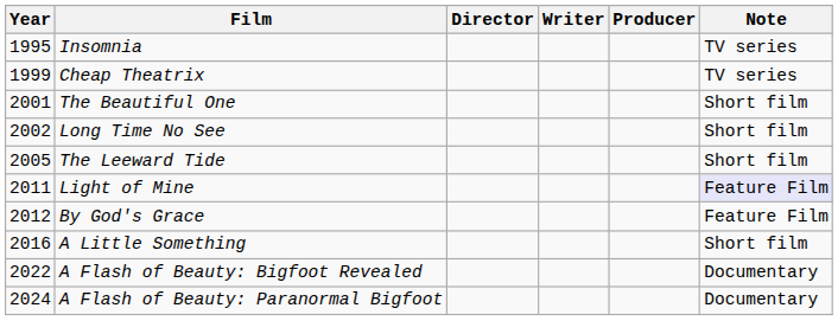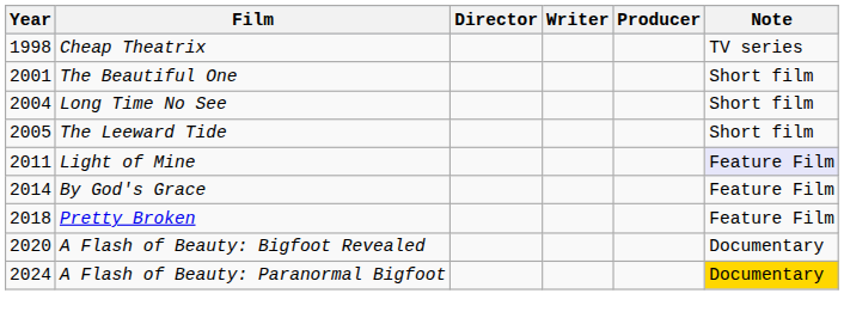- row: 1995 | Insomnia | TV series
Cheap Theatrix | Year: 1999 -> 1998
Long Time No See | Year: 2002 -> 2004
By God's Grace | Year: 2012 -> 2014
- row: 2016 | A Little Something | Short film
+ row: 2018 | Pretty Broken | Feature Film
A Flash of Beauty: Bigfoot Revealed | Year: 2022 -> 2020
A Flash of Beauty: Paranormal Bigfoot | Note: no background -> gold background
